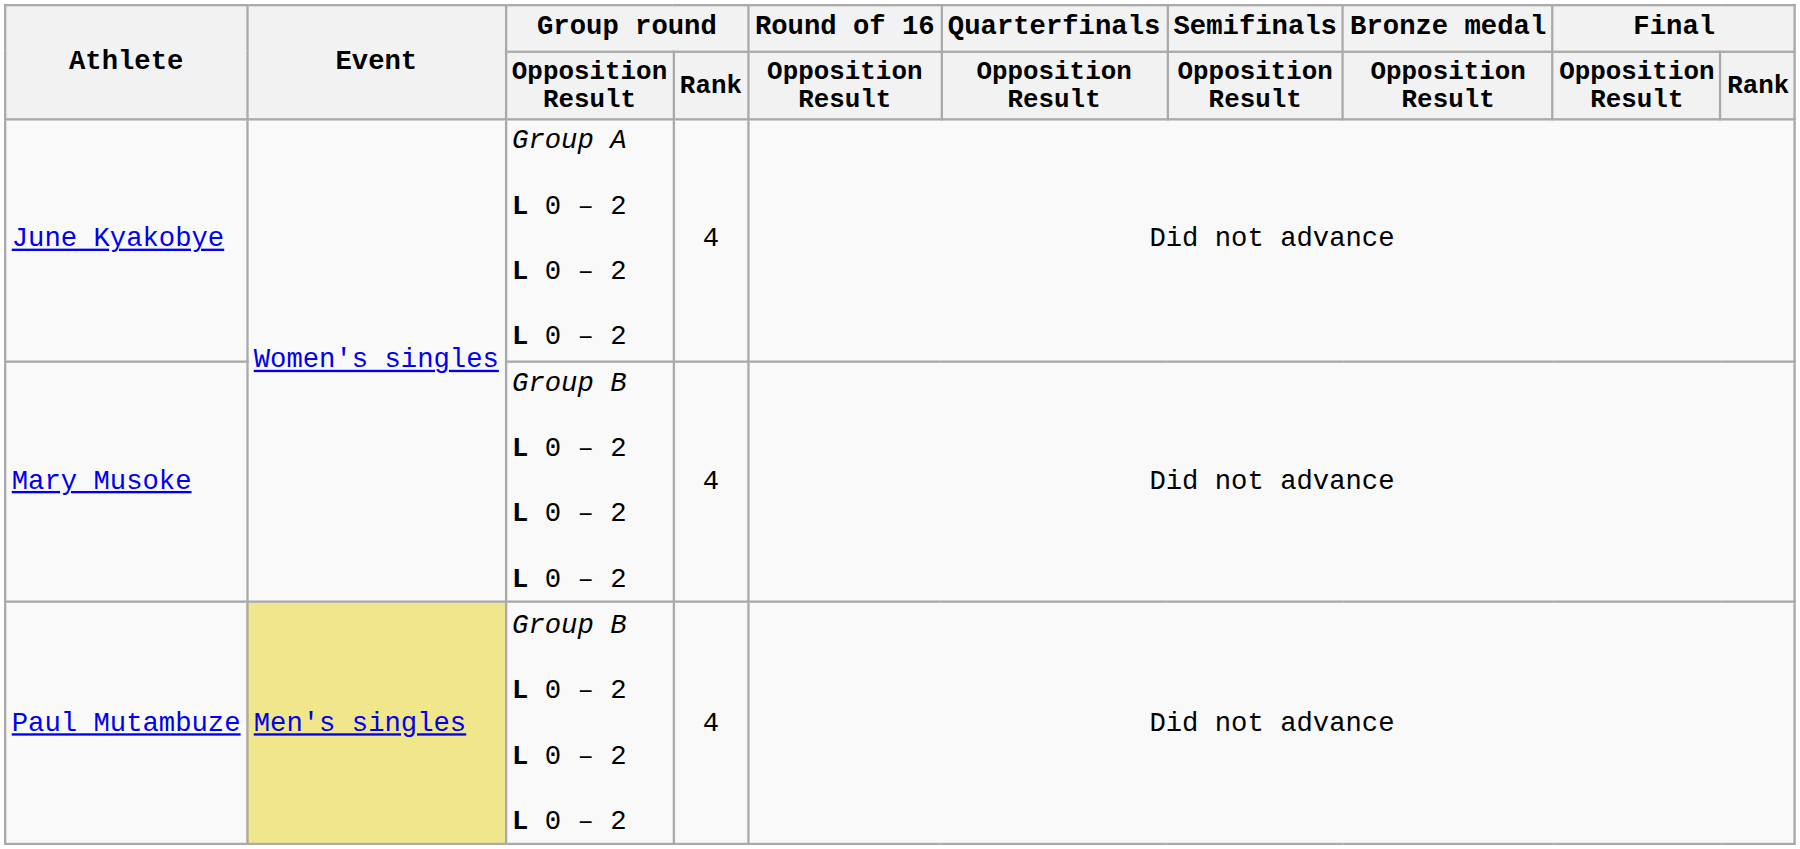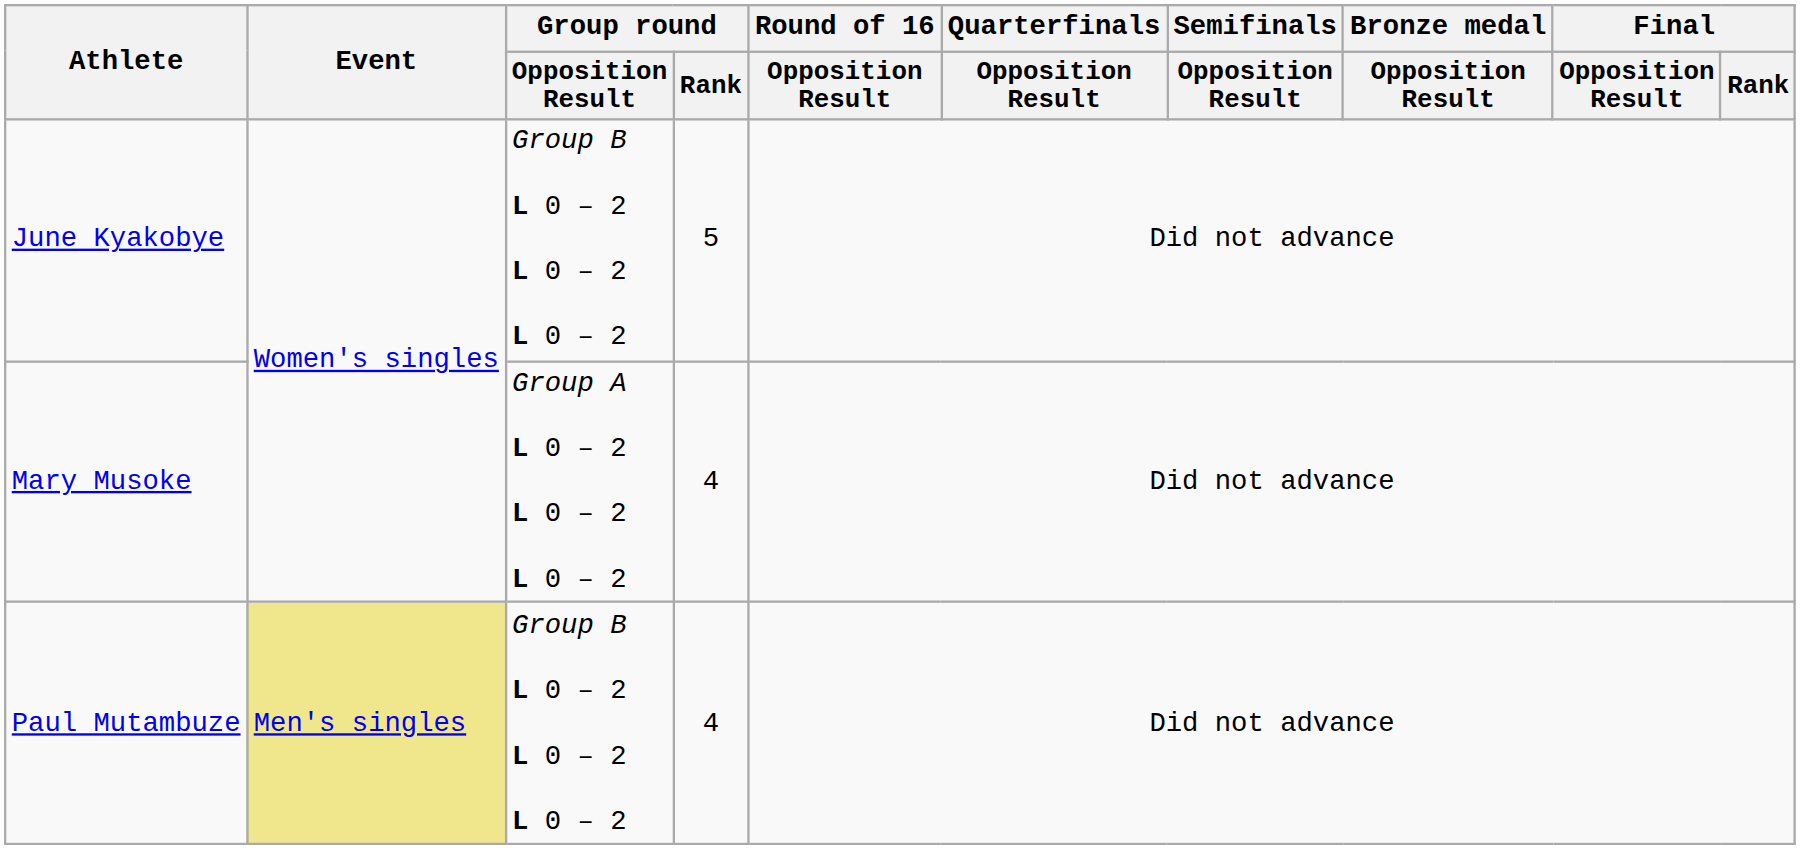June Kyakobye | Group round / Opposition Result: Group A L 0 – 2 L 0 – 2 L 0 – 2 -> Group B L 0 – 2 L 0 – 2 L 0 – 2
June Kyakobye | Group round / Rank: 4 -> 5
Mary Musoke | Group round / Opposition Result: Group B L 0 – 2 L 0 – 2 L 0 – 2 -> Group A L 0 – 2 L 0 – 2 L 0 – 2
